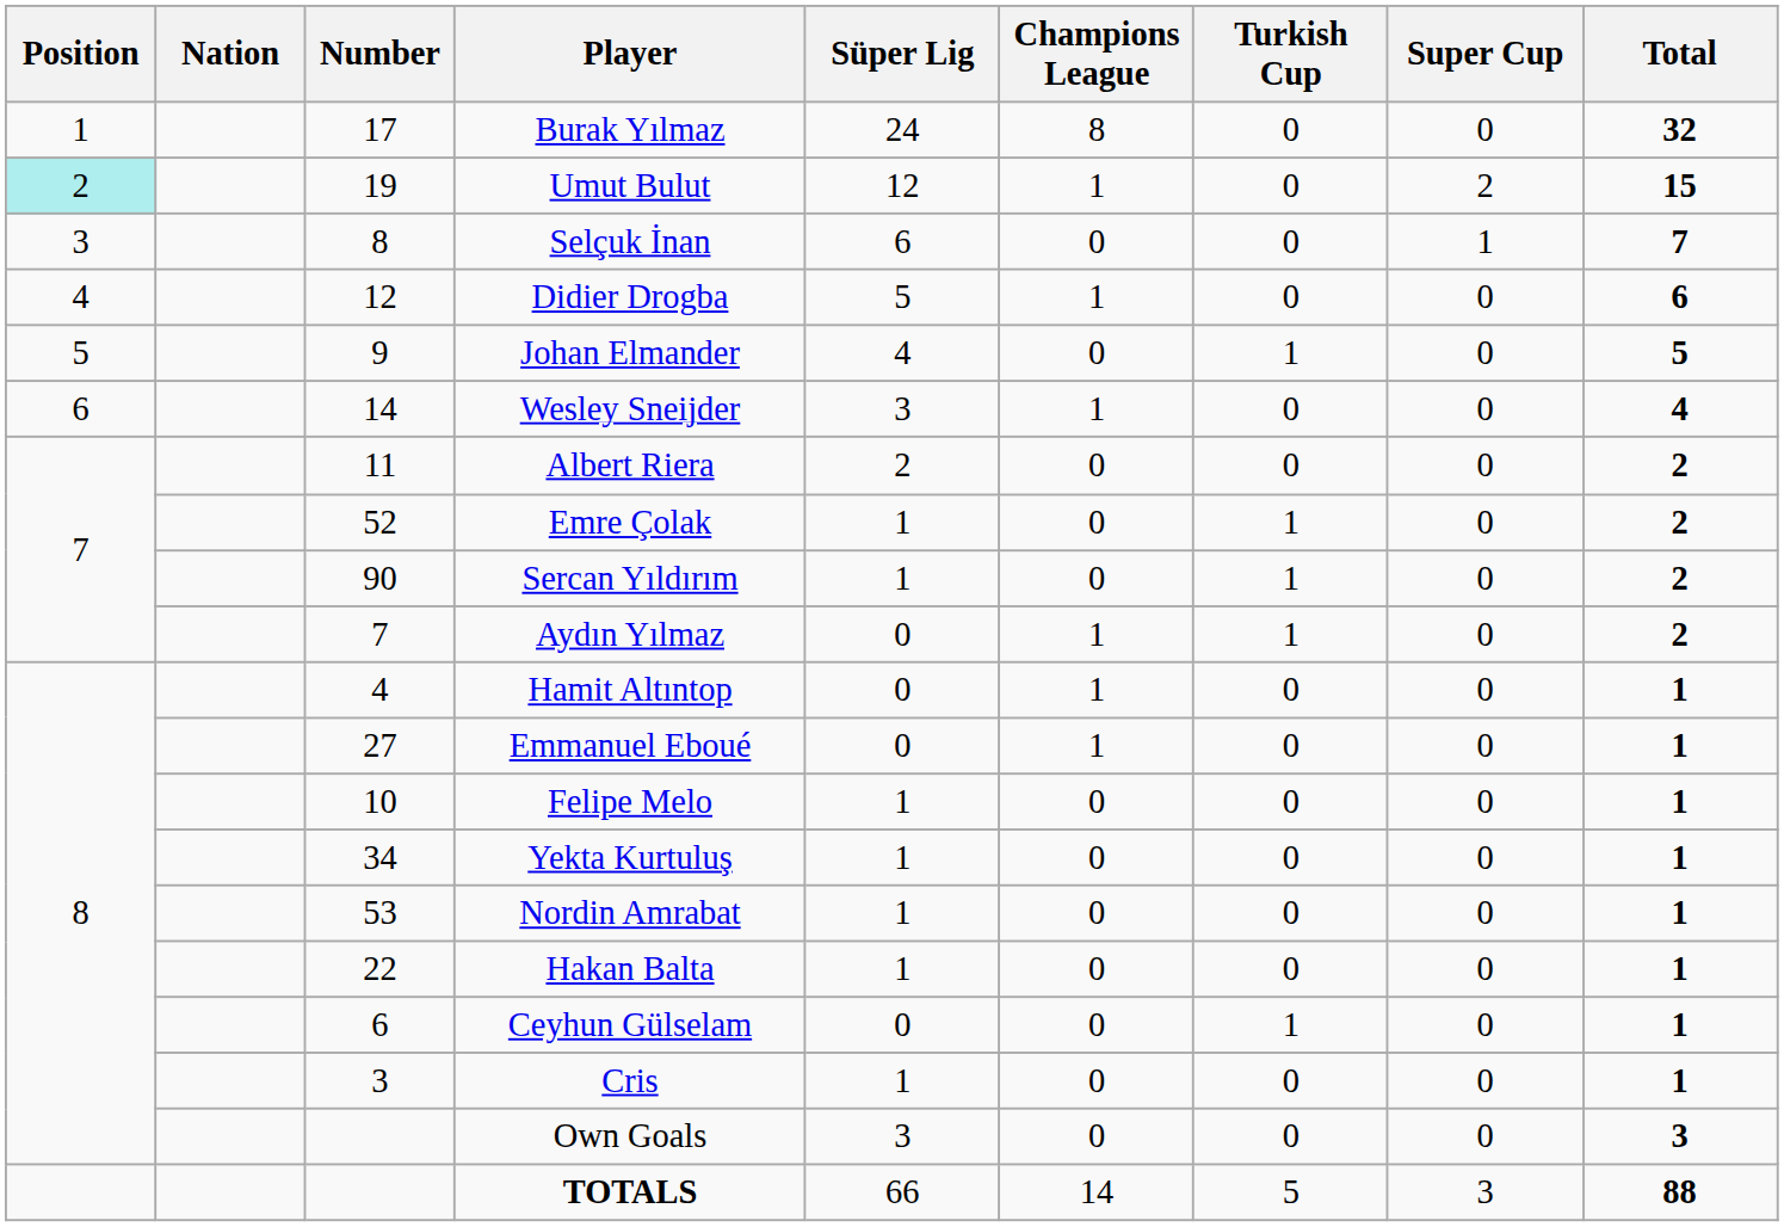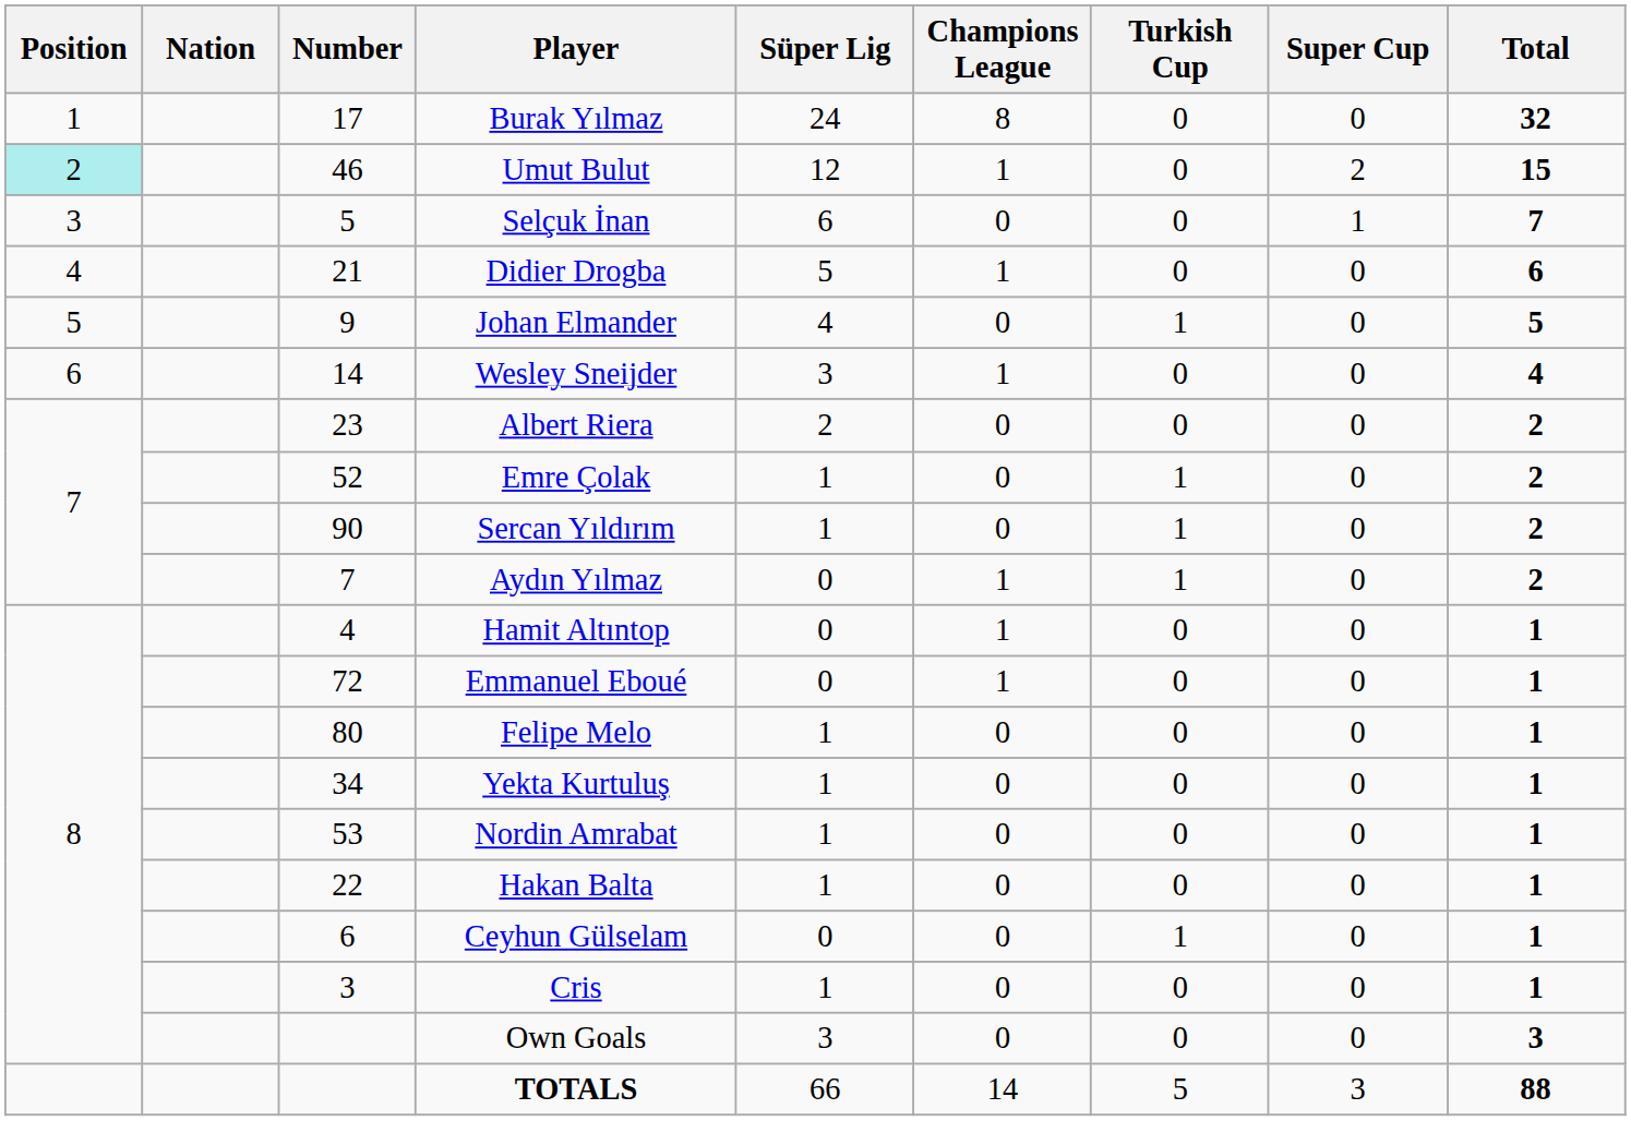Umut Bulut | Number: 19 -> 46
Selçuk İnan | Number: 8 -> 5
Didier Drogba | Number: 12 -> 21
Albert Riera | Number: 11 -> 23
Emmanuel Eboué | Number: 27 -> 72
Felipe Melo | Number: 10 -> 80
